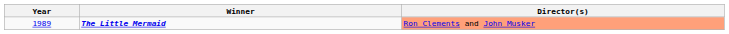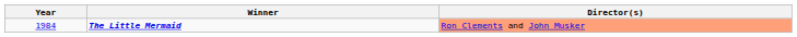The Little Mermaid | Year: 1989 -> 1984
